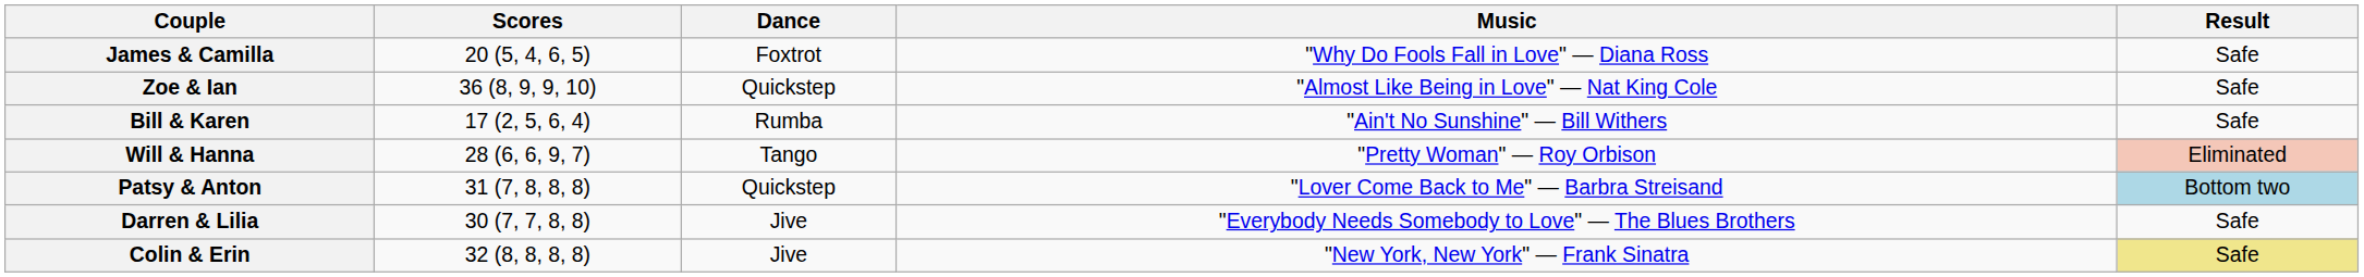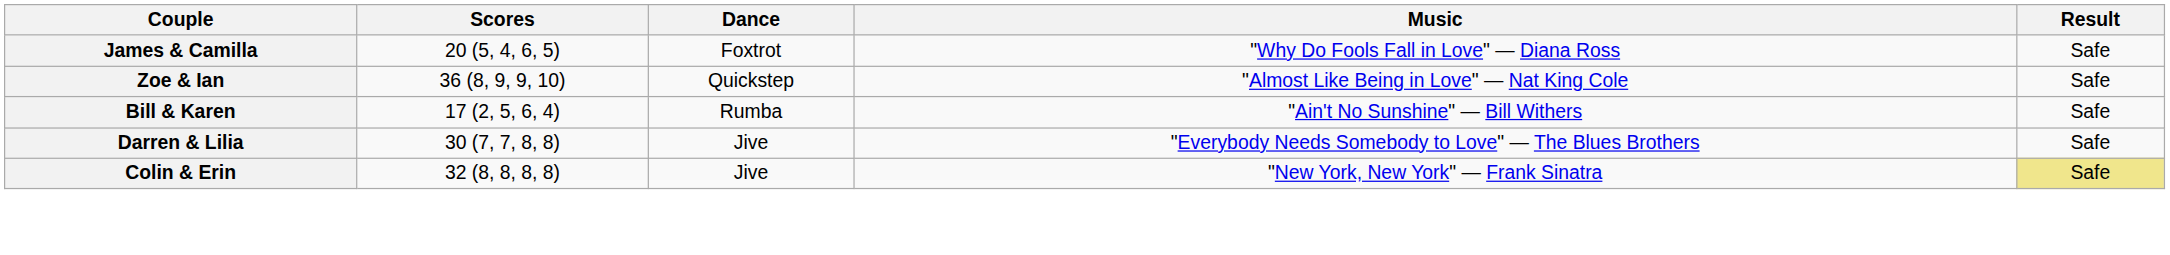- row: Will & Hanna | 28 (6, 6, 9, 7) | Tango | "Pretty Woman" — Roy Orbison | Eliminated
- row: Patsy & Anton | 31 (7, 8, 8, 8) | Quickstep | "Lover Come Back to Me" — Barbra Streisand | Bottom two
